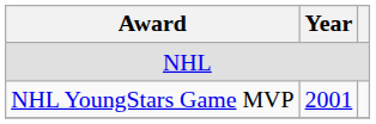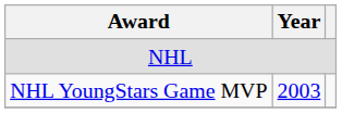NHL YoungStars Game MVP | Year: 2001 -> 2003
